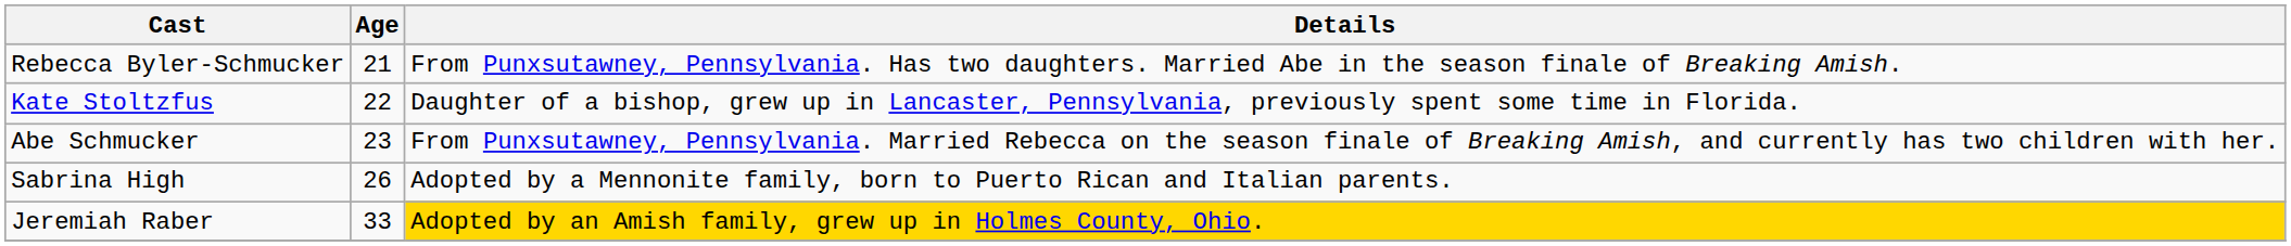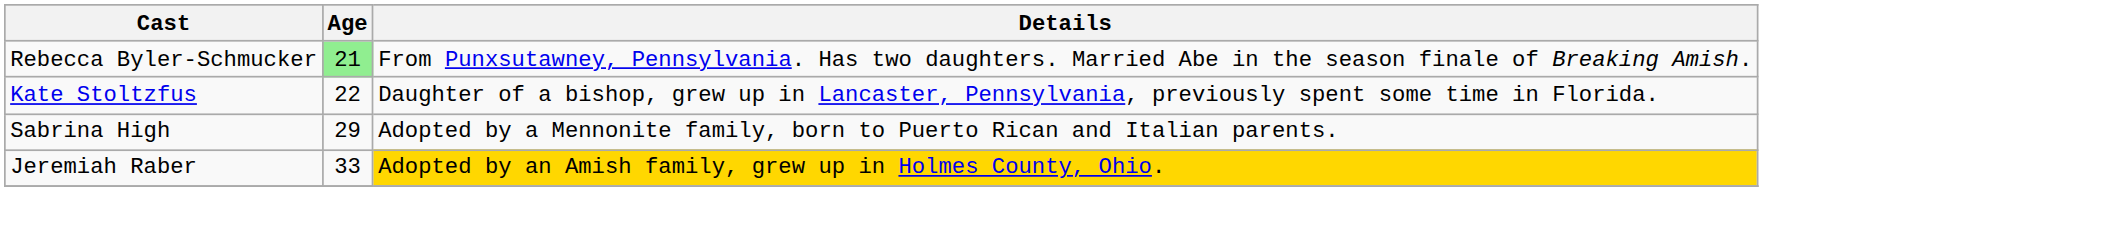Rebecca Byler-Schmucker | Age: no background -> lightgreen background
- row: Abe Schmucker | 23 | From Punxsutawney, Pennsylvania. Married Rebecca on the season finale of Breaking Amish, and currently has two children with her.
Sabrina High | Age: 26 -> 29
